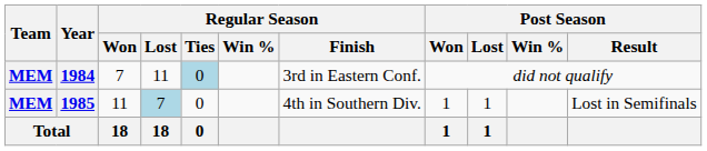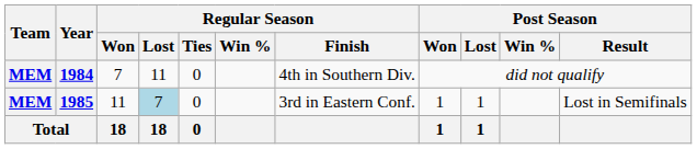1984 | Regular Season / Ties: lightblue background -> no background
1984 | Regular Season / Finish: 3rd in Eastern Conf. -> 4th in Southern Div.
1985 | Regular Season / Finish: 4th in Southern Div. -> 3rd in Eastern Conf.
